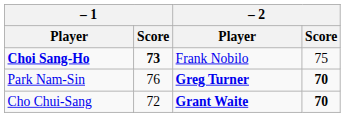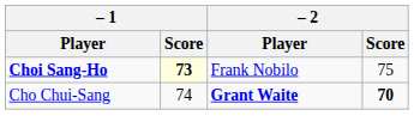Choi Sang-Ho | – 1 / Score: no background -> lightyellow background
- row: Park Nam-Sin | 76 | Greg Turner | 70
Cho Chui-Sang | – 1 / Score: 72 -> 74
